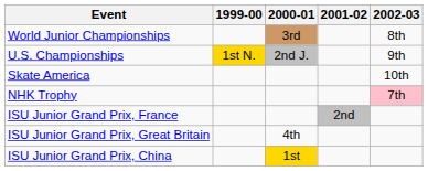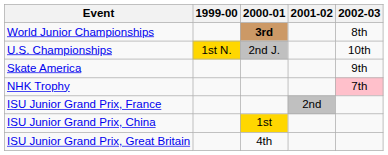World Junior Championships | 2000-01: normal -> bold
U.S. Championships | 2002-03: 9th -> 10th
Skate America | 2002-03: 10th -> 9th
rows swapped: ISU Junior Grand Prix, Great Britain <-> ISU Junior Grand Prix, China
